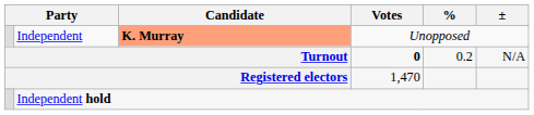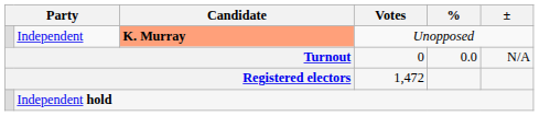Turnout | Votes: bold -> normal
Turnout | %: 0.2 -> 0.0
Registered electors | Votes: 1,470 -> 1,472
